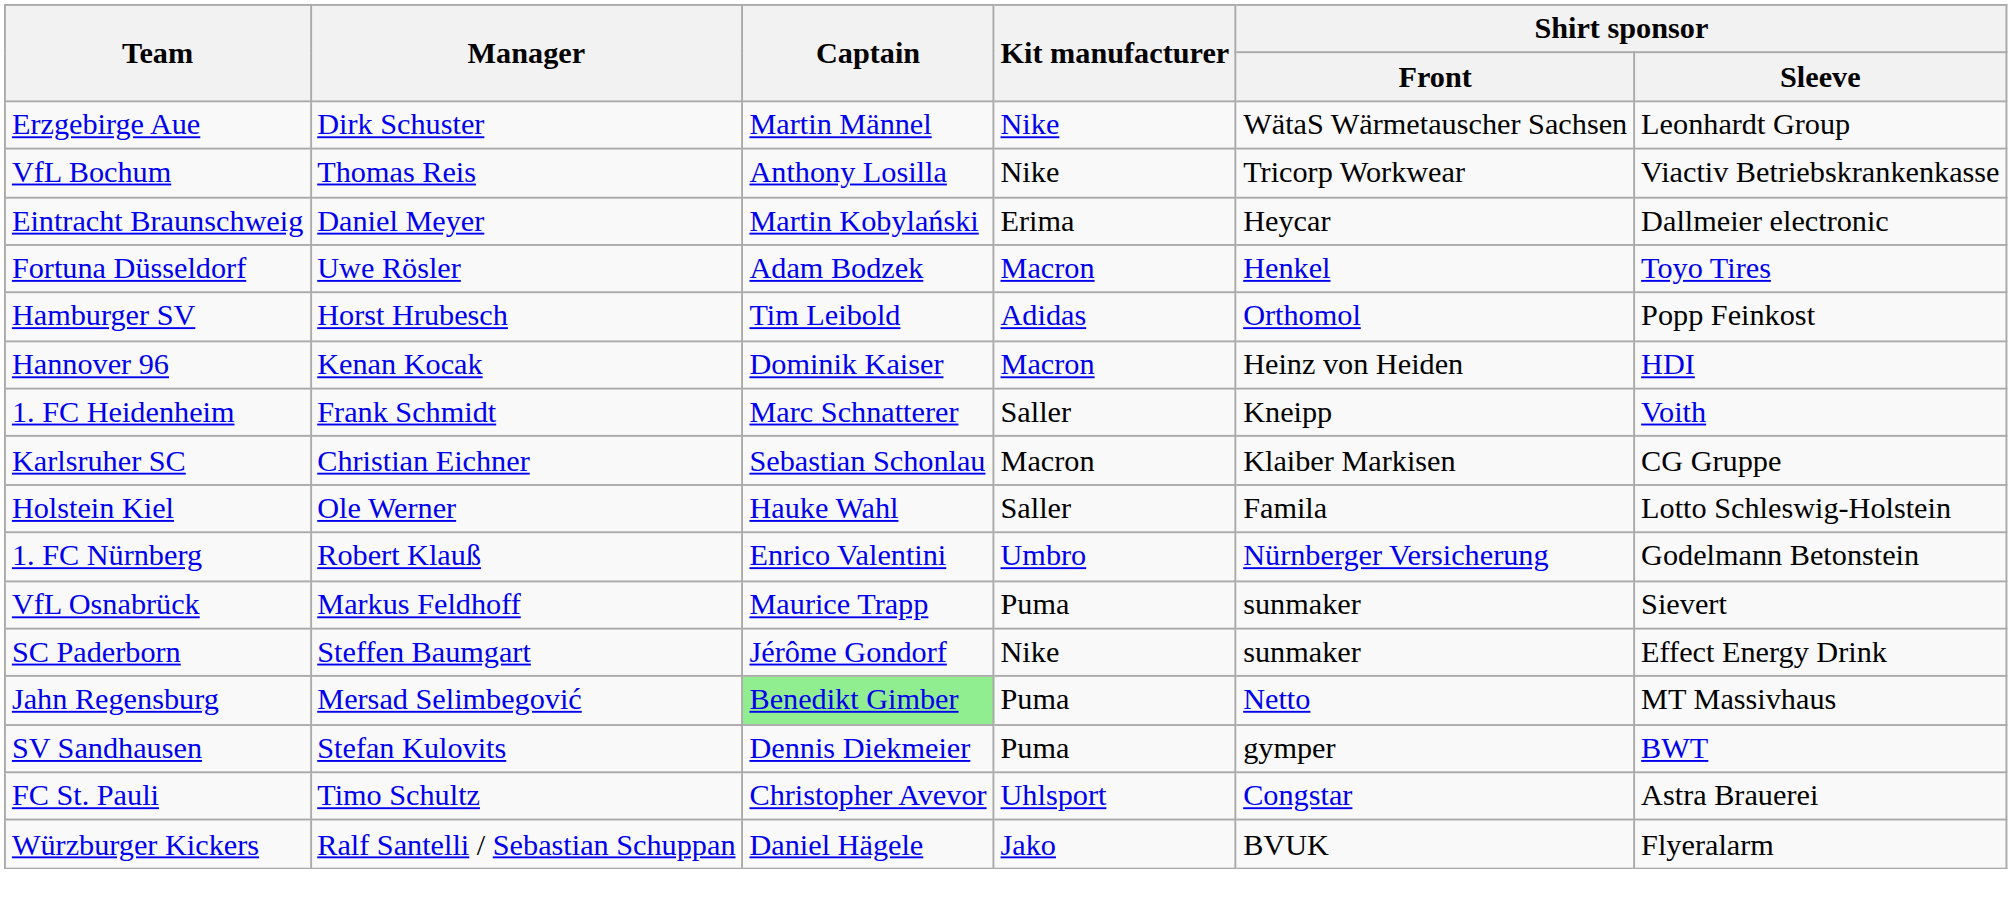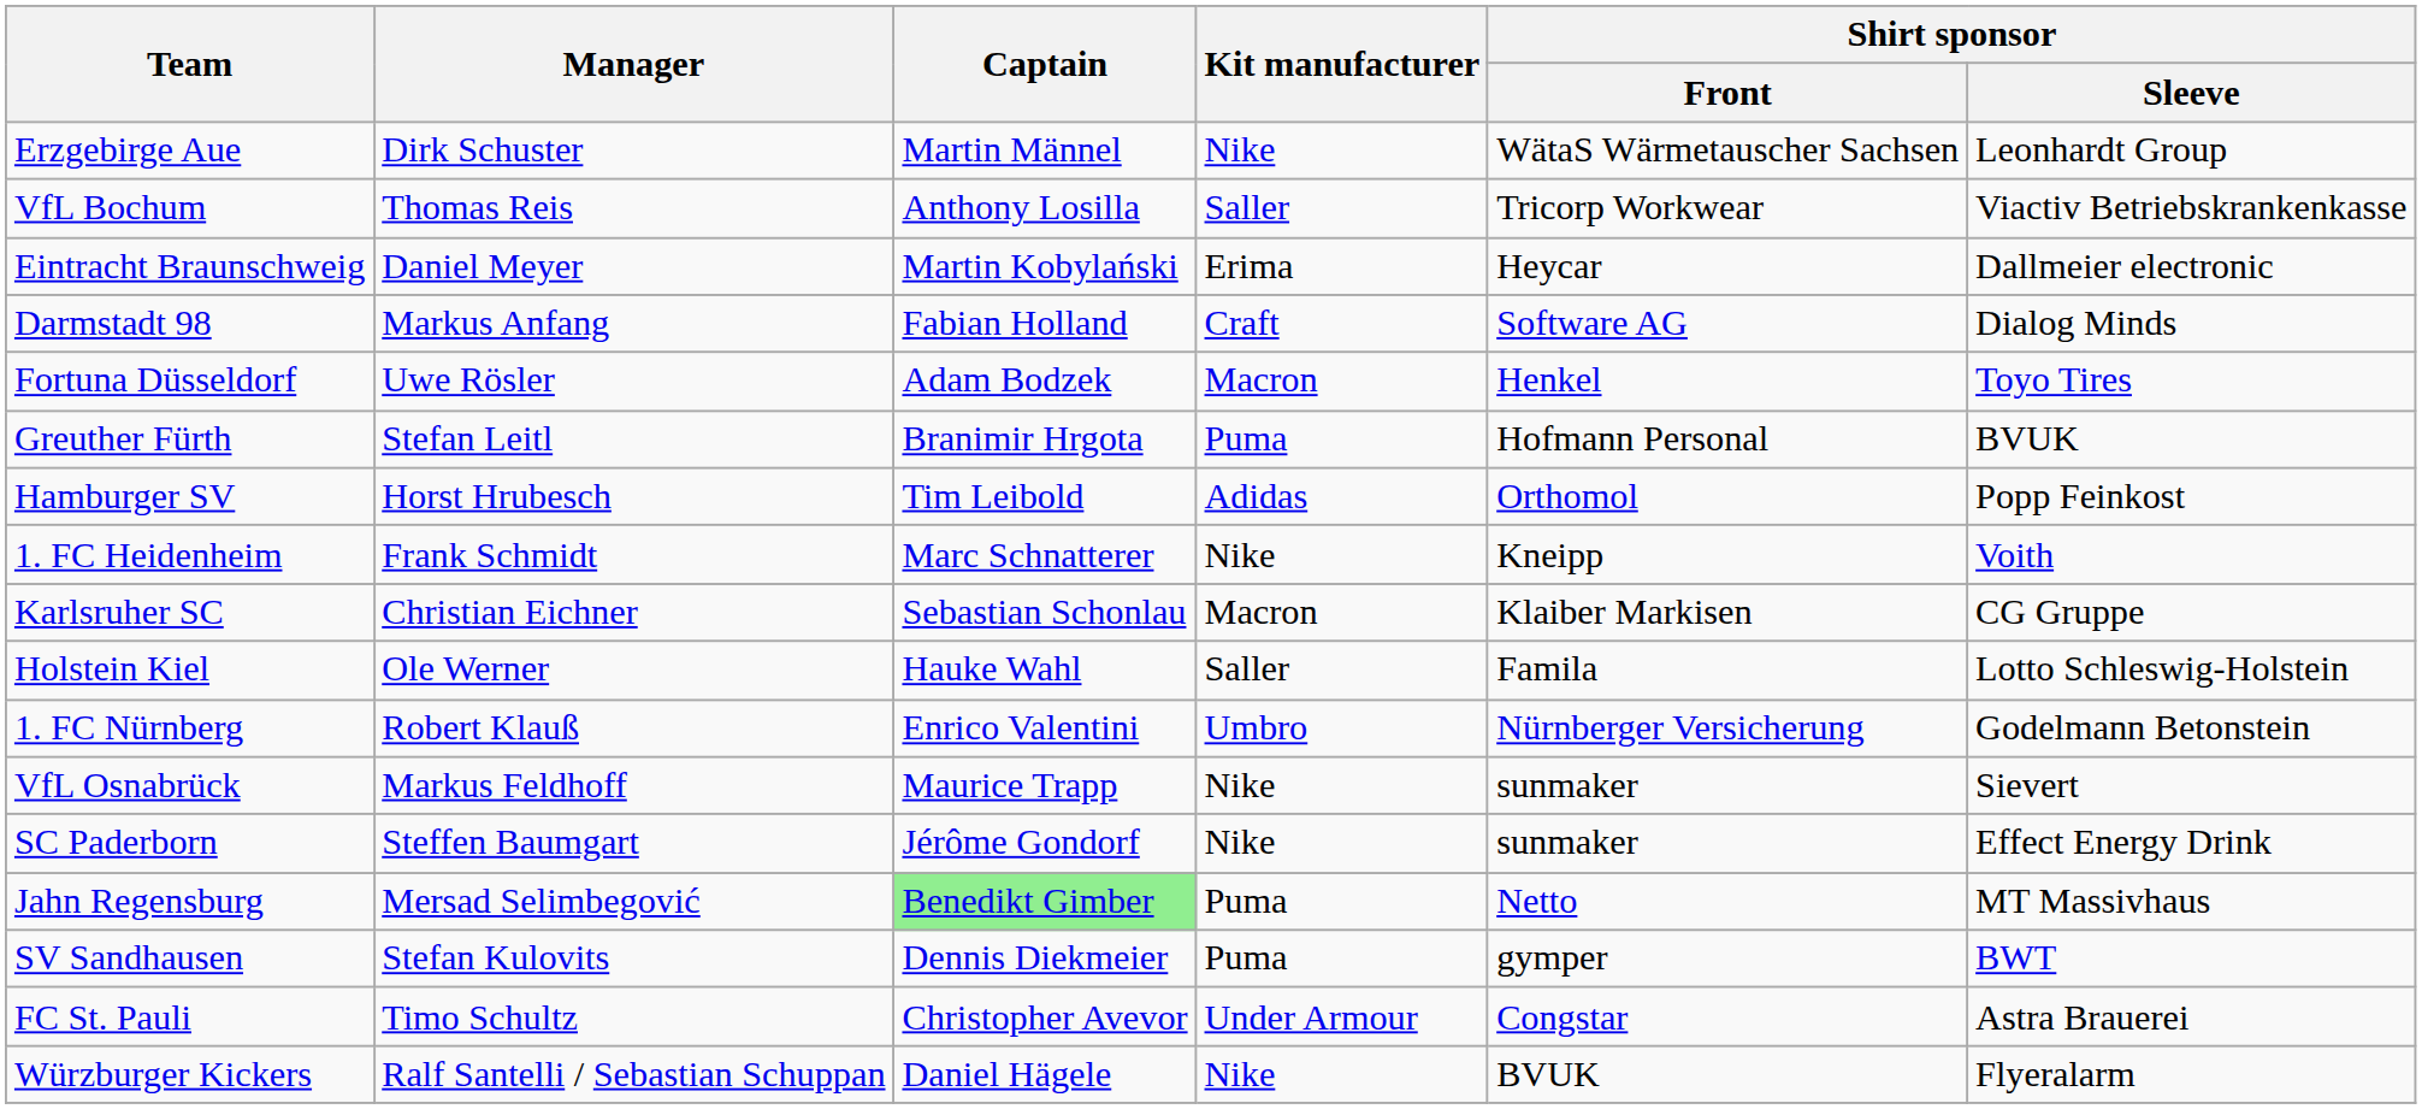VfL Bochum | Kit manufacturer: Nike -> Saller
+ row: Darmstadt 98 | Markus Anfang | Fabian Holland | Craft | Software AG | Dialog Minds
+ row: Greuther Fürth | Stefan Leitl | Branimir Hrgota | Puma | Hofmann Personal | BVUK
- row: Hannover 96 | Kenan Kocak | Dominik Kaiser | Macron | Heinz von Heiden | HDI
1. FC Heidenheim | Kit manufacturer: Saller -> Nike
VfL Osnabrück | Kit manufacturer: Puma -> Nike
FC St. Pauli | Kit manufacturer: Uhlsport -> Under Armour
Würzburger Kickers | Kit manufacturer: Jako -> Nike
